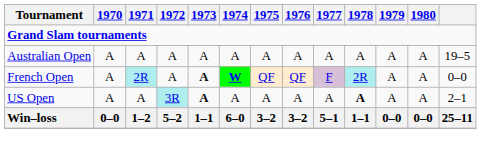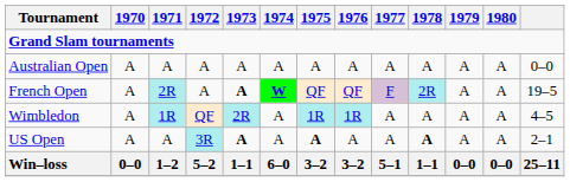Australian Open | column 13: 19–5 -> 0–0
French Open | column 13: 0–0 -> 19–5
+ row: Wimbledon | A | 1R | QF | 2R | A | 1R | 1R | A | A | A | A | 4–5
US Open | 1975: normal -> bold
